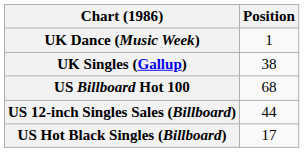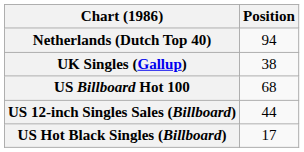+ row: Netherlands (Dutch Top 40) | 94
- row: UK Dance (Music Week) | 1
